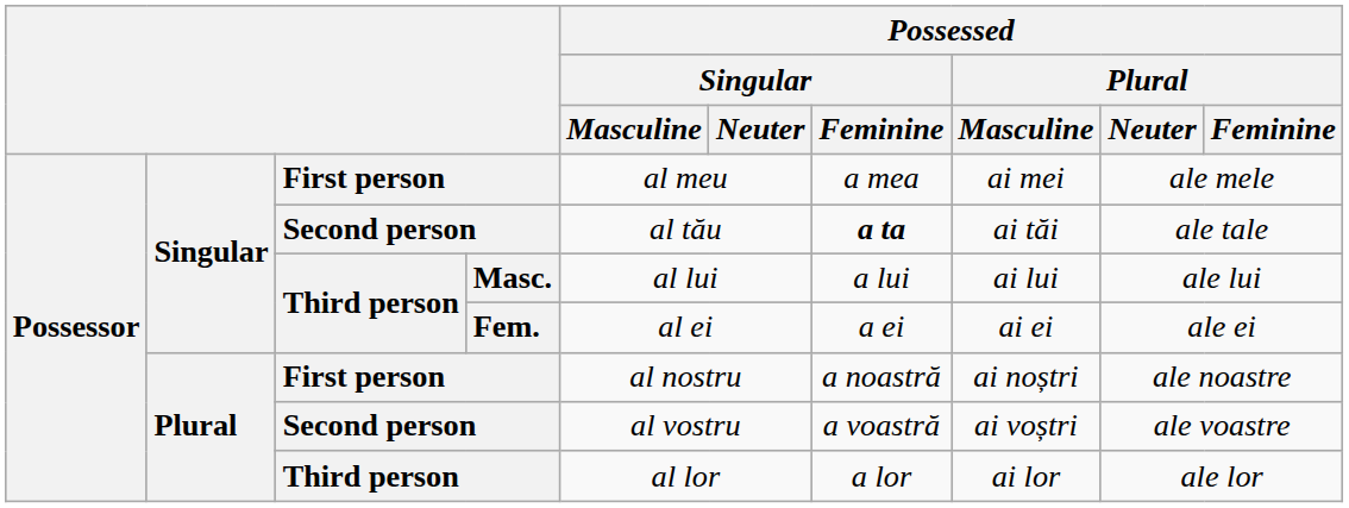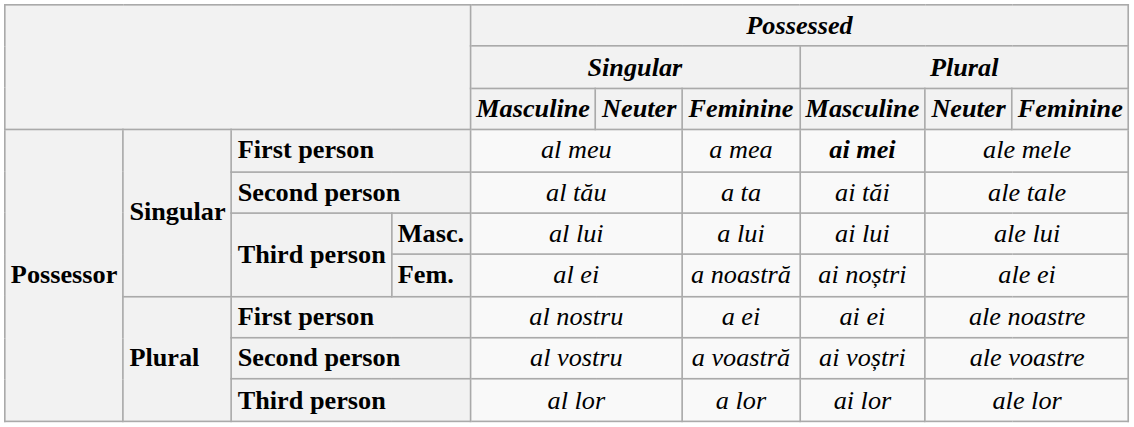Singular / First person | Possessed / Plural / Masculine: normal -> bold
Singular / Second person | Possessed / Singular / Feminine: bold -> normal
Fem. | Possessed / Singular / Feminine: a ei -> a noastră
Fem. | Possessed / Plural / Masculine: ai ei -> ai noștri
Plural / First person | Possessed / Singular / Feminine: a noastră -> a ei
Plural / First person | Possessed / Plural / Masculine: ai noștri -> ai ei
